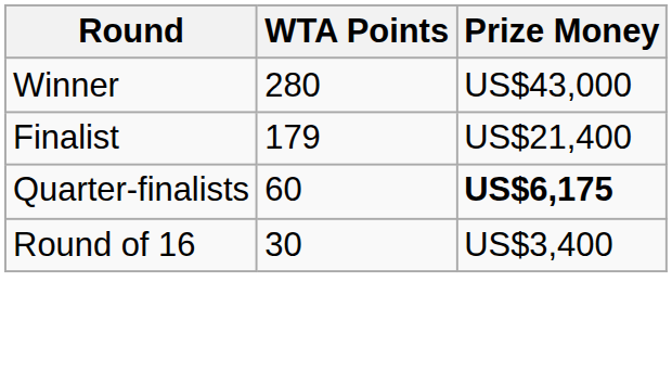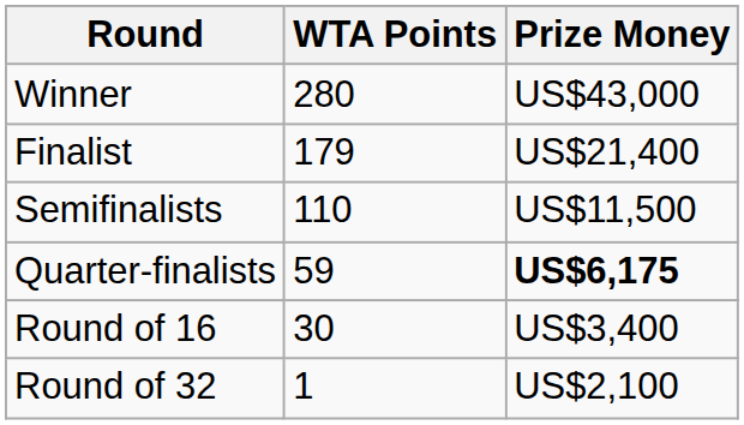+ row: Semifinalists | 110 | US$11,500
Quarter-finalists | WTA Points: 60 -> 59
+ row: Round of 32 | 1 | US$2,100
